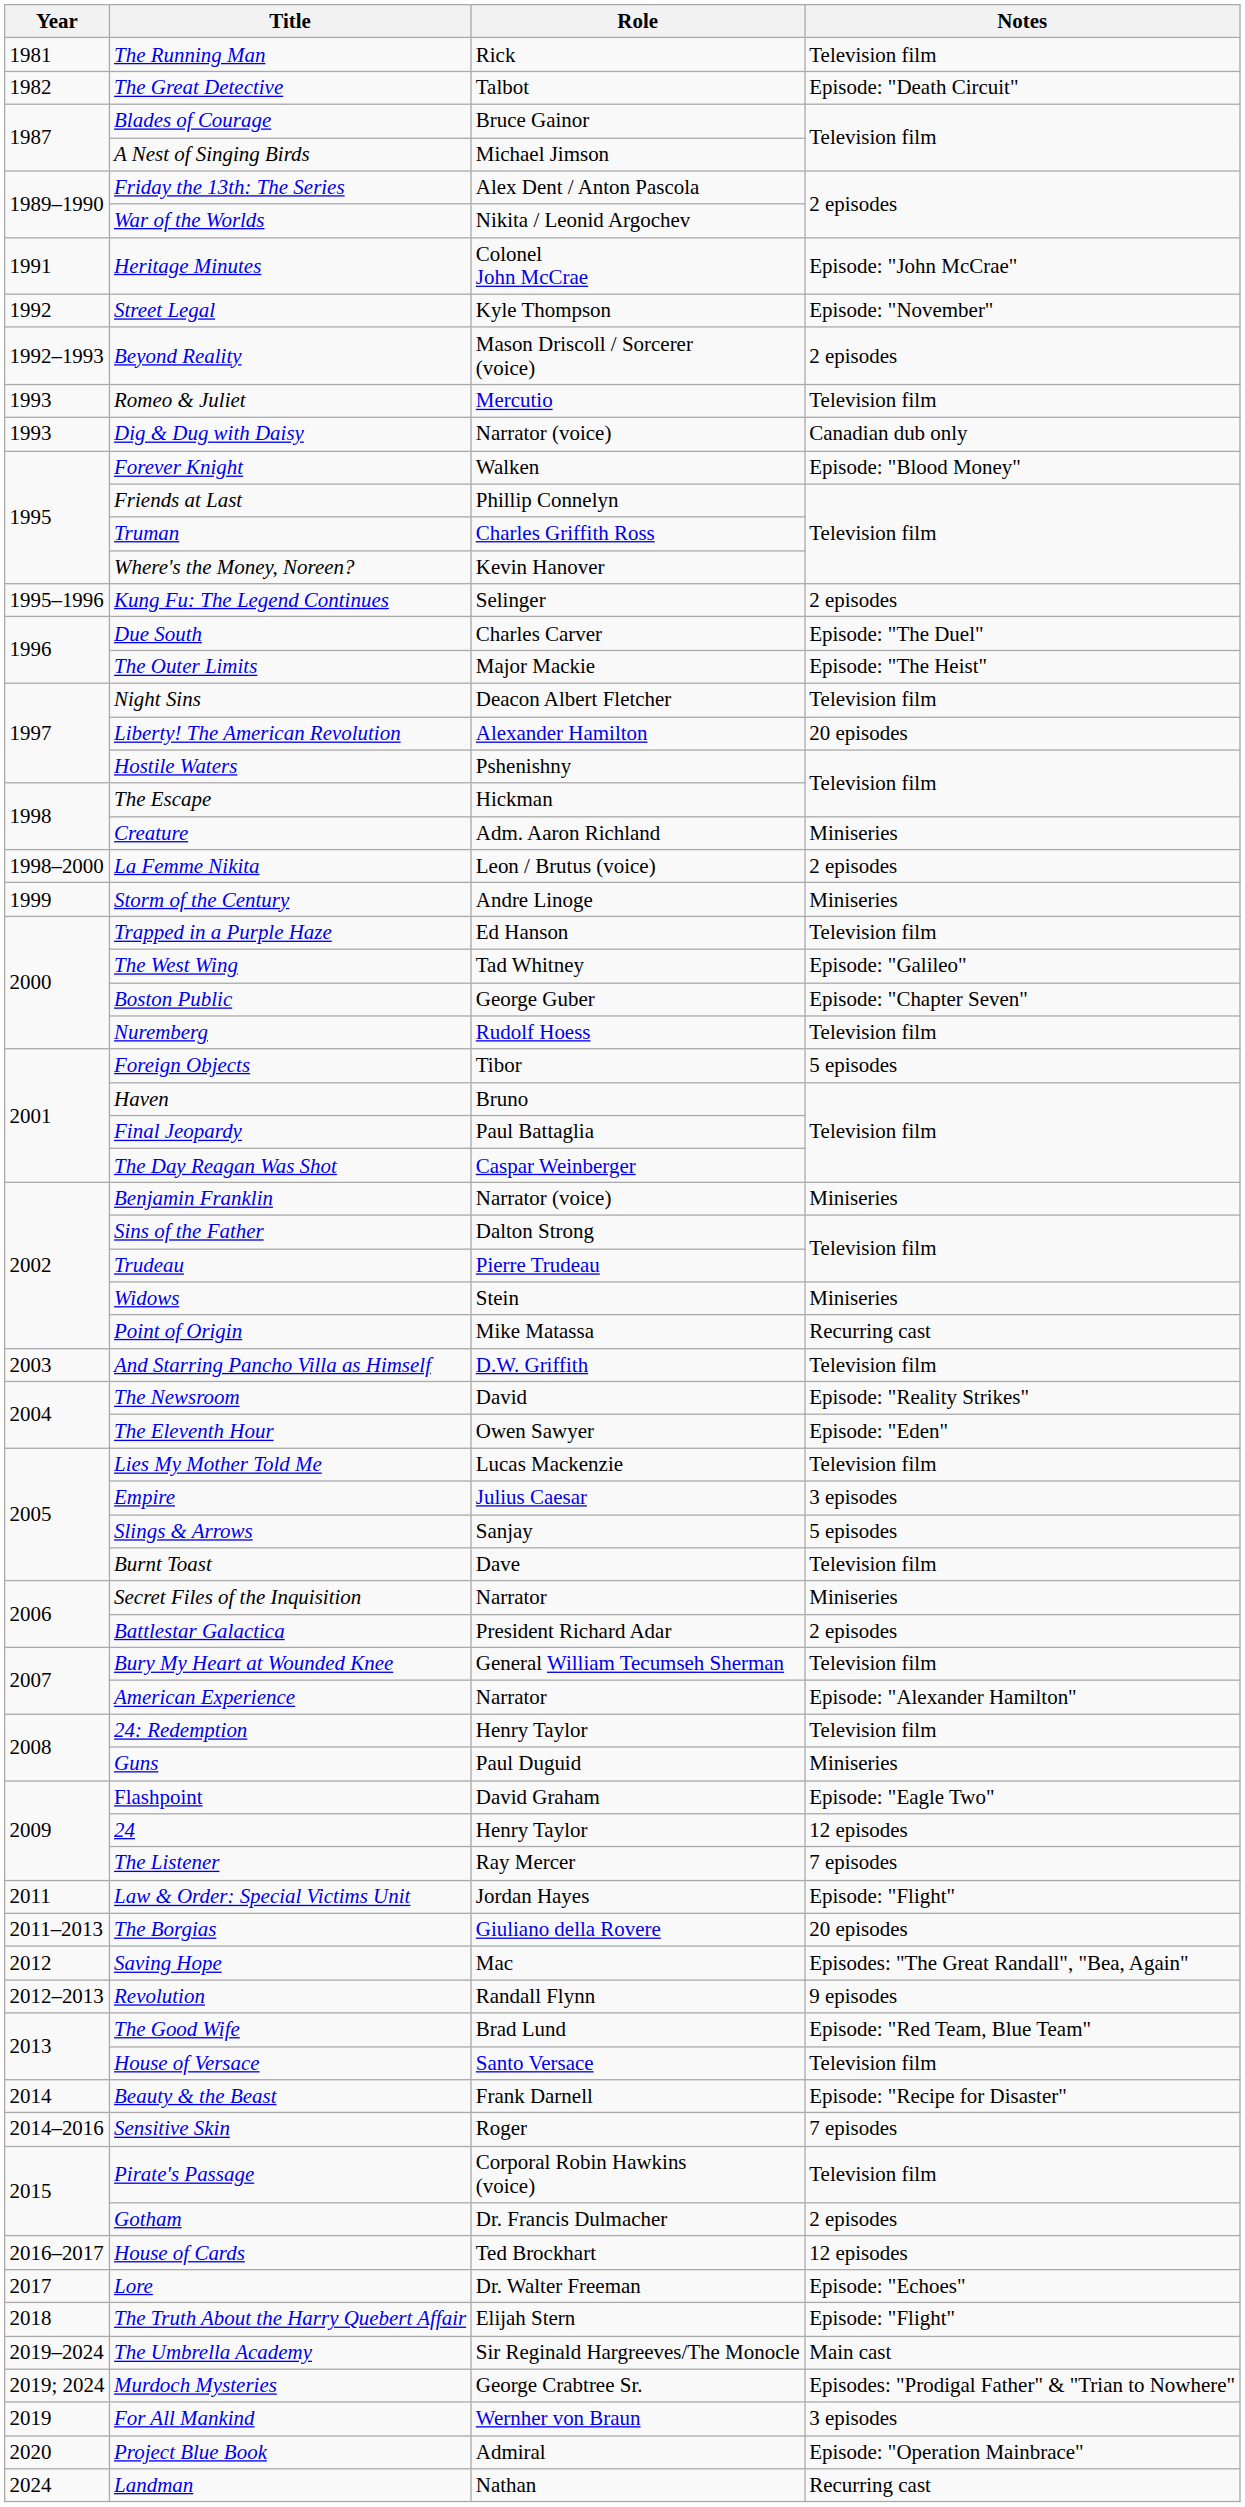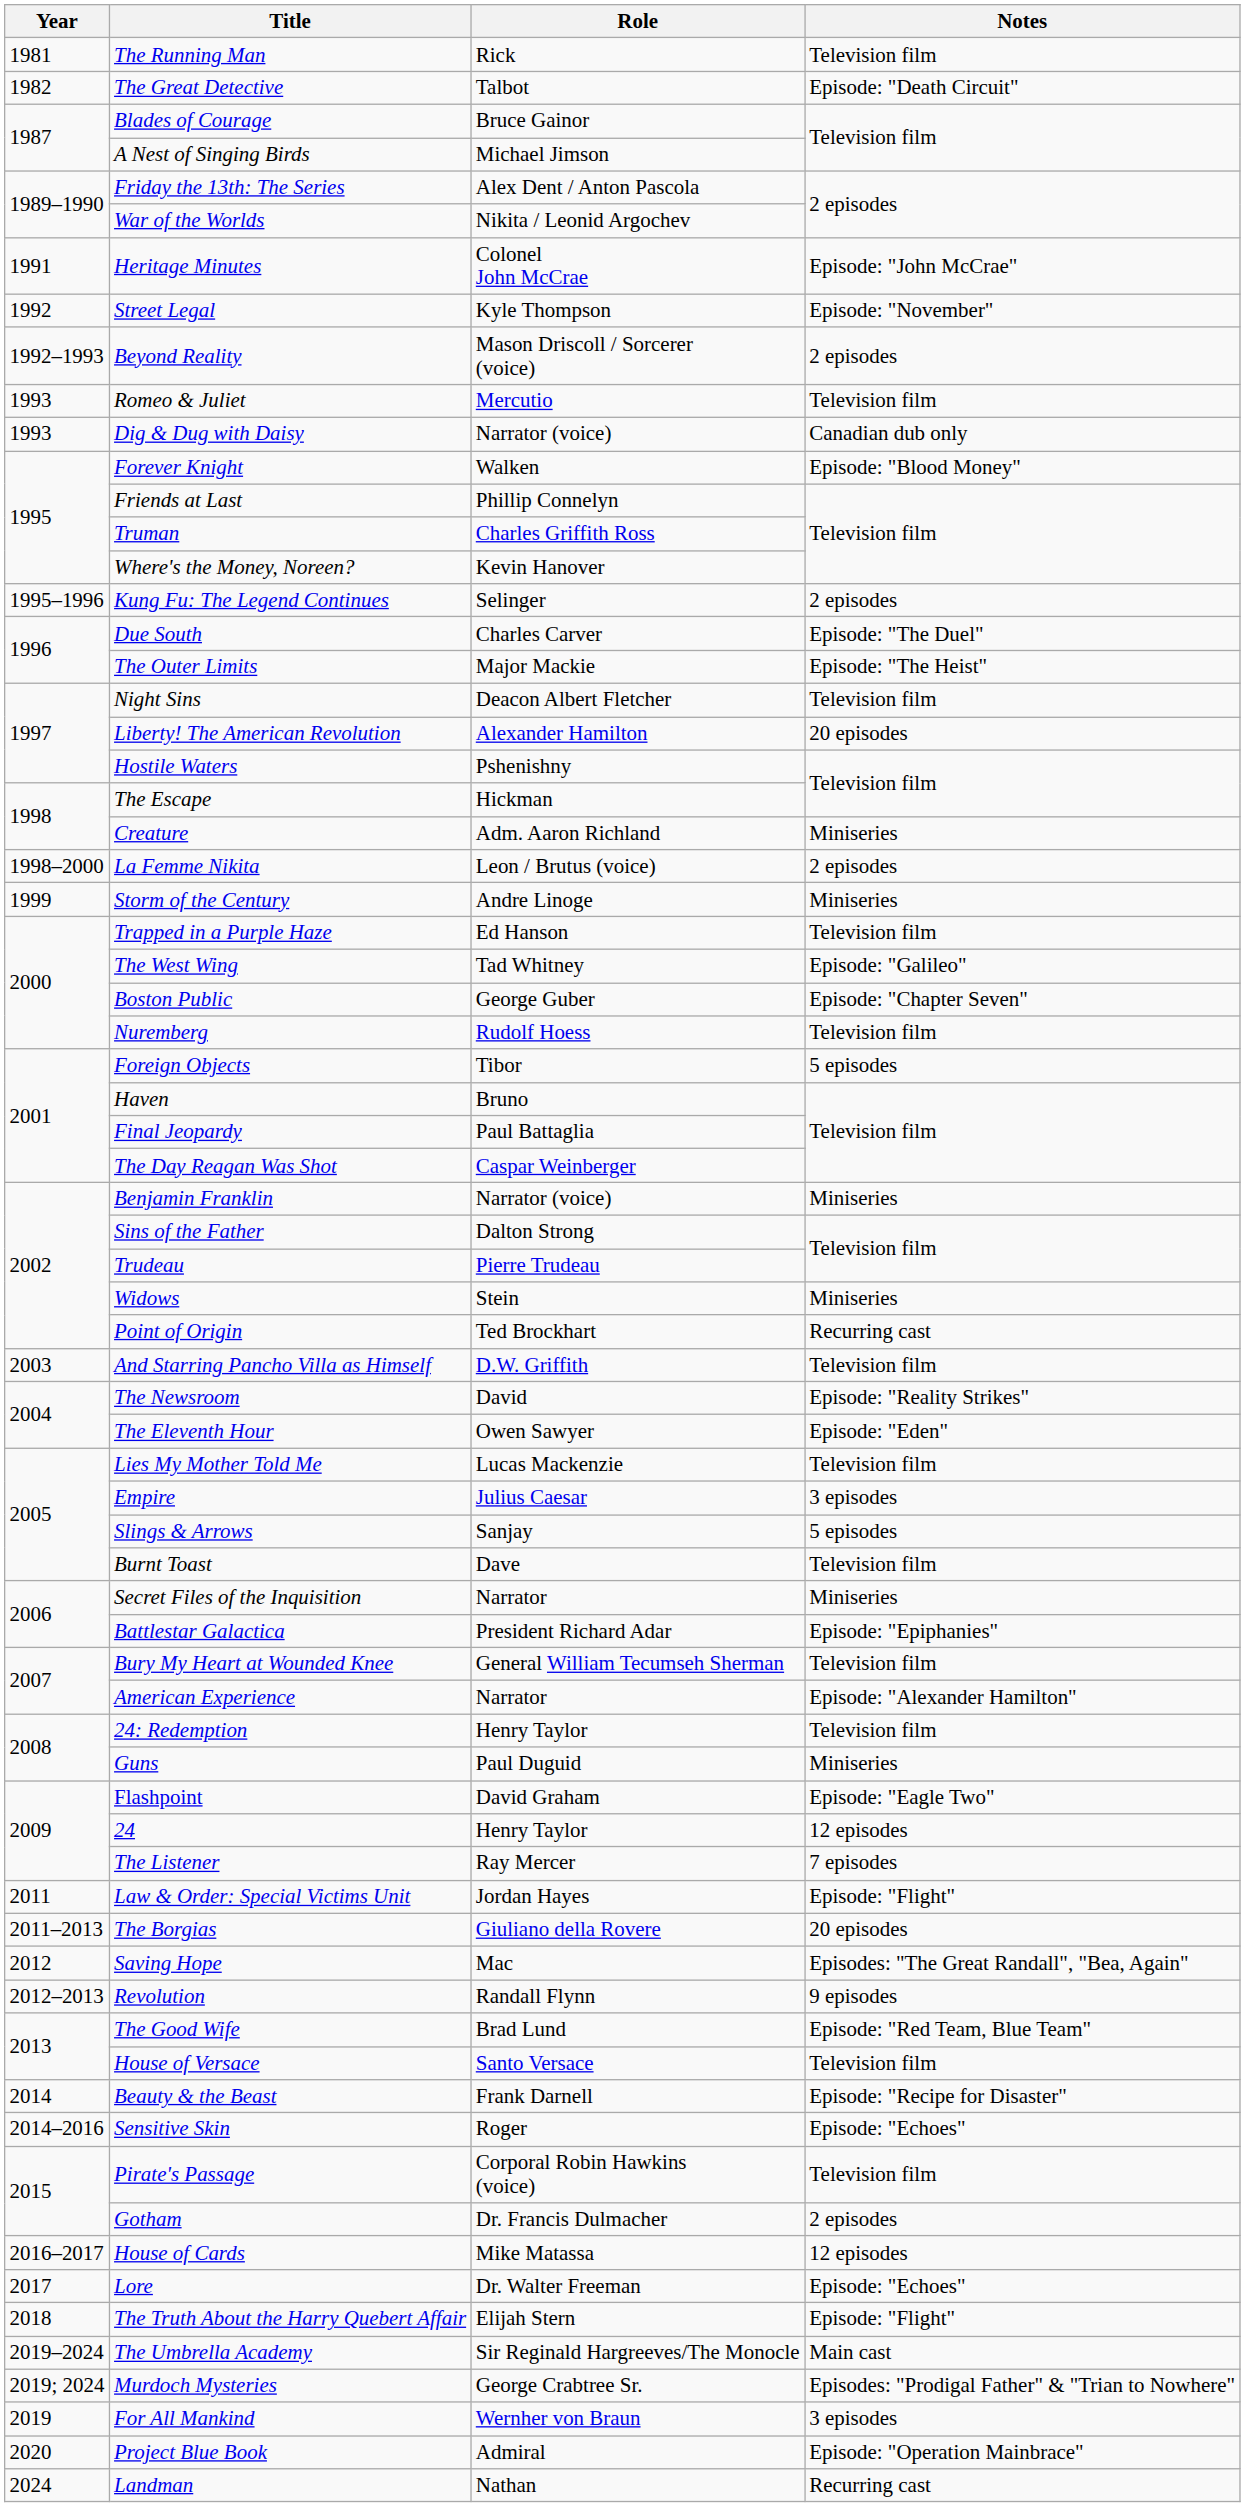Point of Origin | Role: Mike Matassa -> Ted Brockhart
Battlestar Galactica | Notes: 2 episodes -> Episode: "Epiphanies"
Sensitive Skin | Notes: 7 episodes -> Episode: "Echoes"
House of Cards | Role: Ted Brockhart -> Mike Matassa
